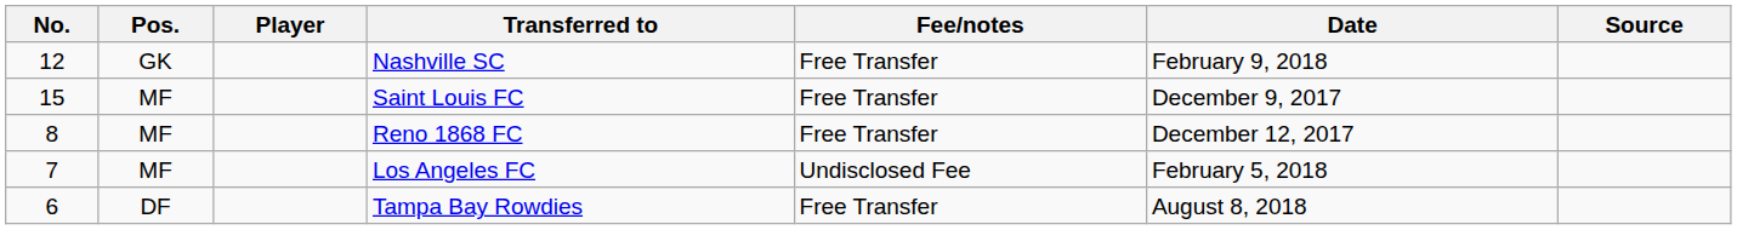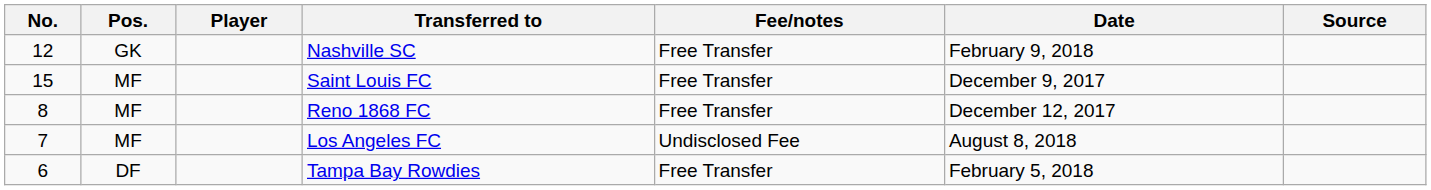Los Angeles FC | Date: February 5, 2018 -> August 8, 2018
Tampa Bay Rowdies | Date: August 8, 2018 -> February 5, 2018
